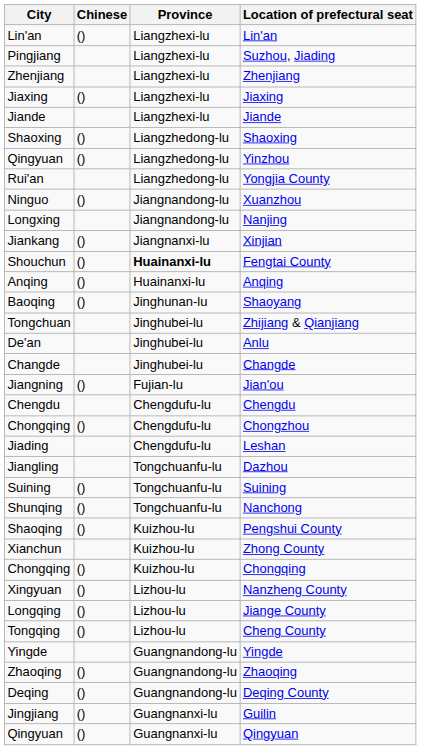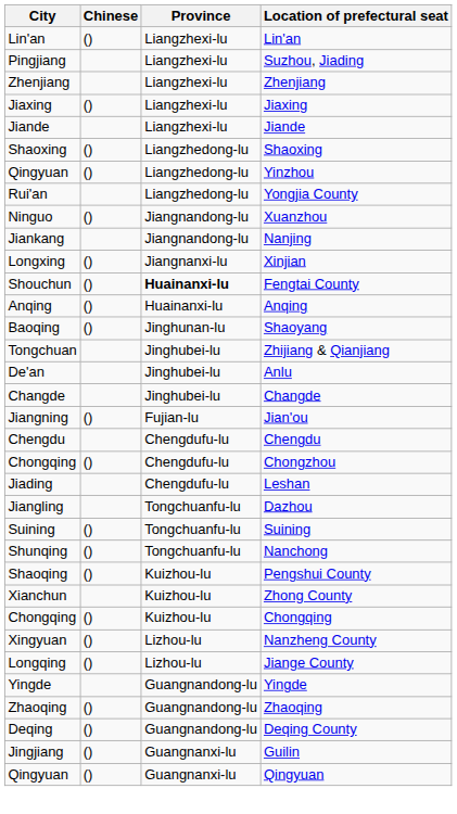Nanjing | City: Longxing -> Jiankang
Xinjian | City: Jiankang -> Longxing
- row: Tongqing | () | Lizhou-lu | Cheng County
